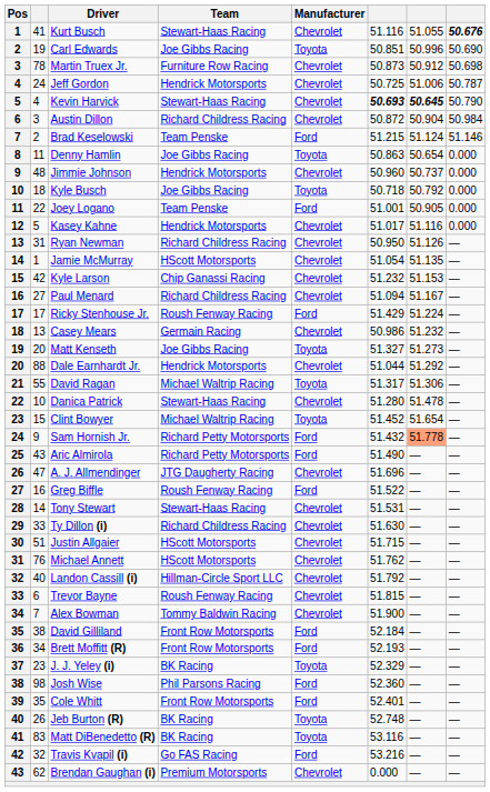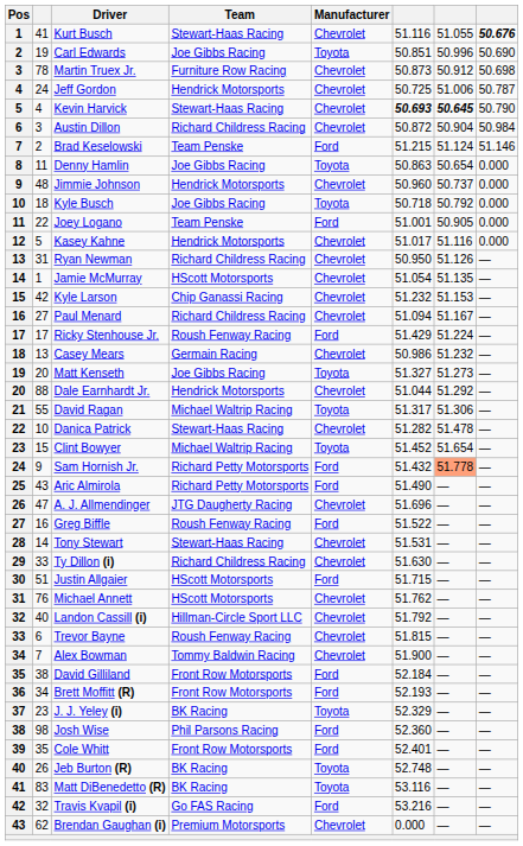Danica Patrick | column 6: 51.280 -> 51.282
Justin Allgaier | Manufacturer: Chevrolet -> Ford
